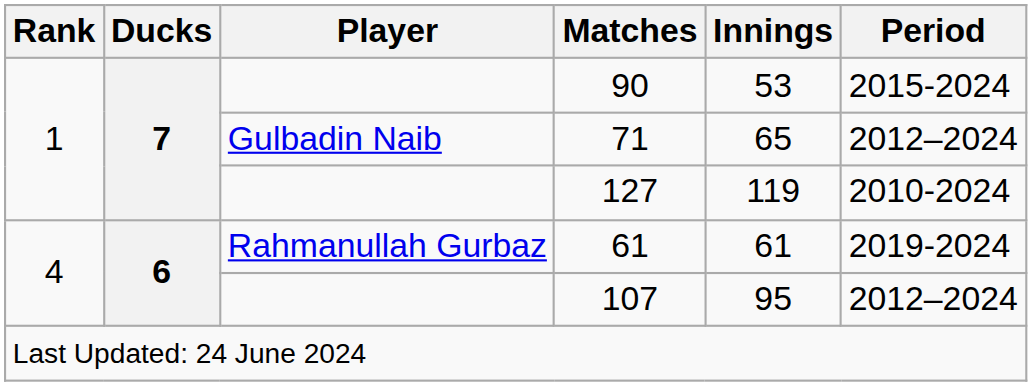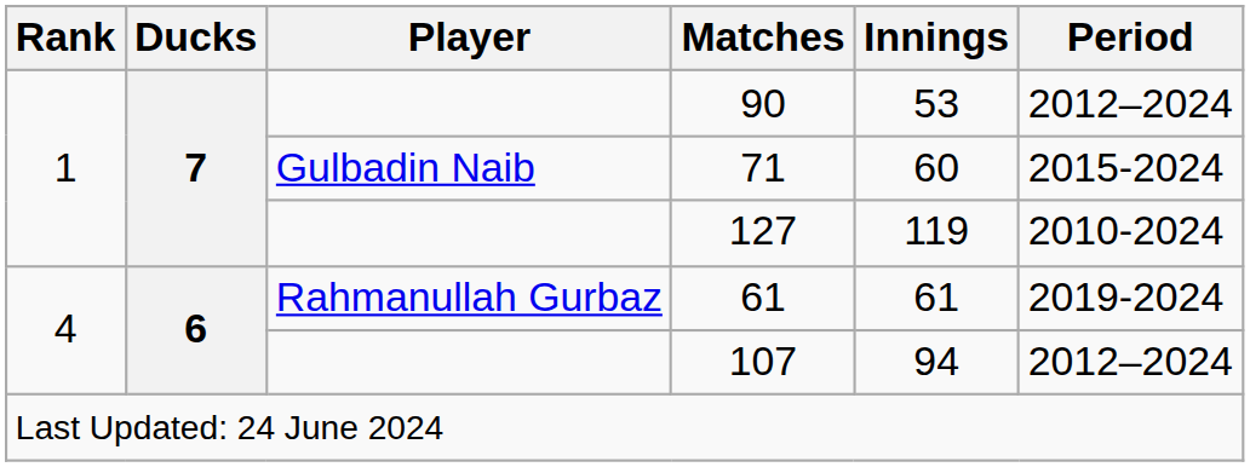90 | Period: 2015-2024 -> 2012–2024
71 | Innings: 65 -> 60
71 | Period: 2012–2024 -> 2015-2024
107 | Innings: 95 -> 94
